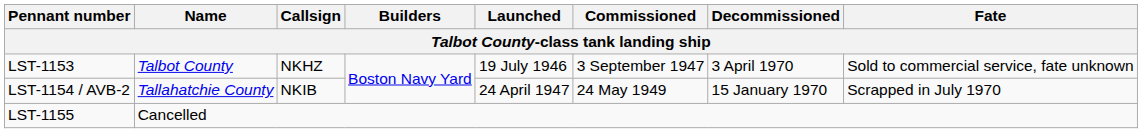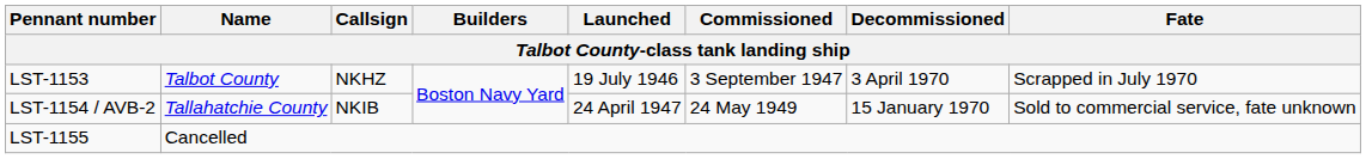LST-1153 | Fate: Sold to commercial service, fate unknown -> Scrapped in July 1970
LST-1154 / AVB-2 | Fate: Scrapped in July 1970 -> Sold to commercial service, fate unknown
